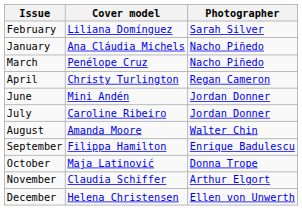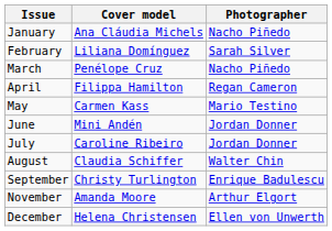rows swapped: January <-> February
April | Cover model: Christy Turlington -> Filippa Hamilton
+ row: May | Carmen Kass | Mario Testino
August | Cover model: Amanda Moore -> Claudia Schiffer
September | Cover model: Filippa Hamilton -> Christy Turlington
- row: October | Maja Latinović | Donna Trope
November | Cover model: Claudia Schiffer -> Amanda Moore
